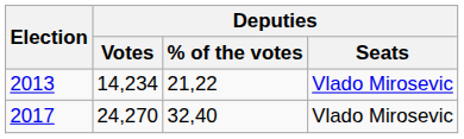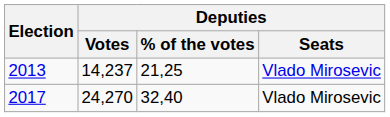2013 | Deputies / Votes: 14,234 -> 14,237
2013 | Deputies / % of the votes: 21,22 -> 21,25
